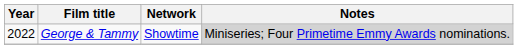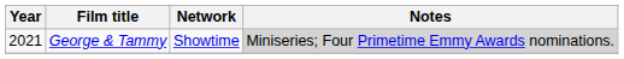George & Tammy | Year: 2022 -> 2021
